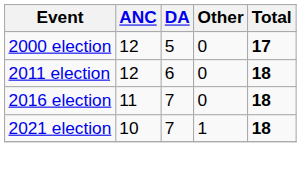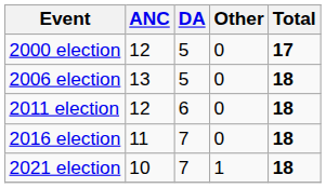+ row: 2006 election | 13 | 5 | 0 | 18
